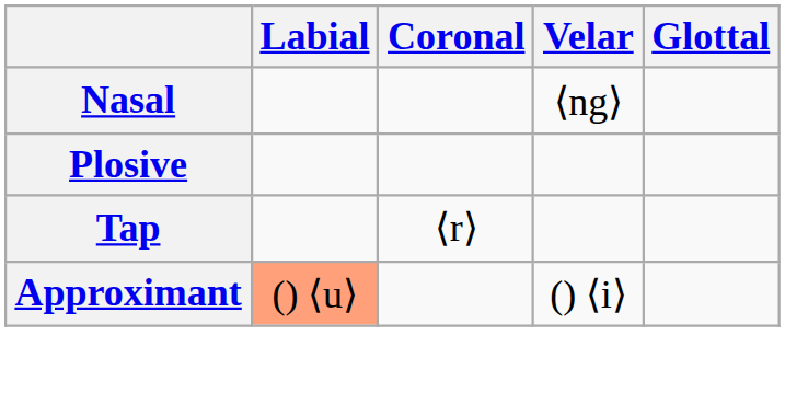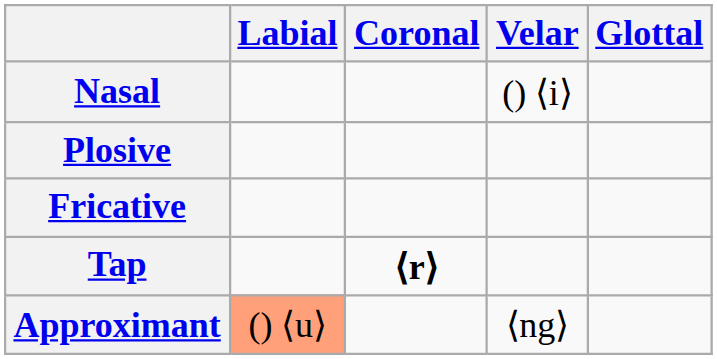Nasal | Velar: ⟨ng⟩ -> () ⟨i⟩
+ row: Fricative
Tap | Coronal: normal -> bold
Approximant | Velar: () ⟨i⟩ -> ⟨ng⟩
